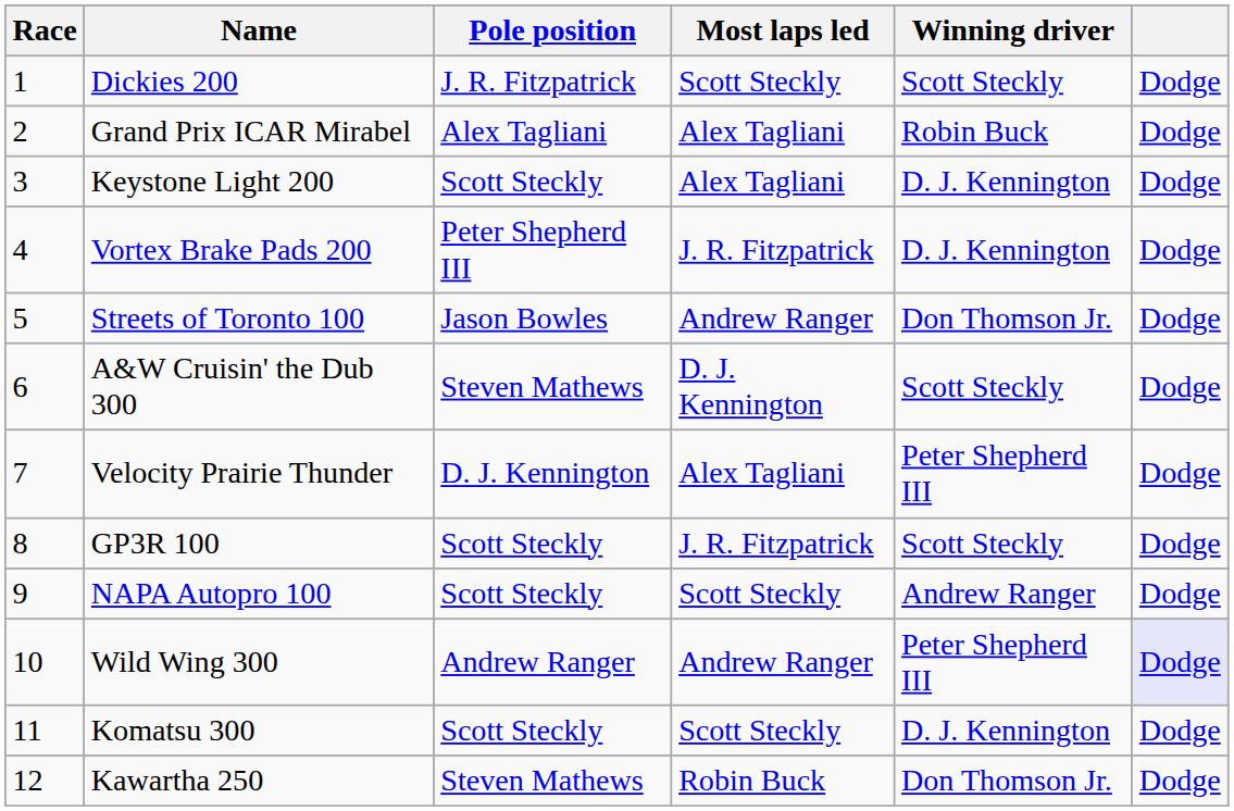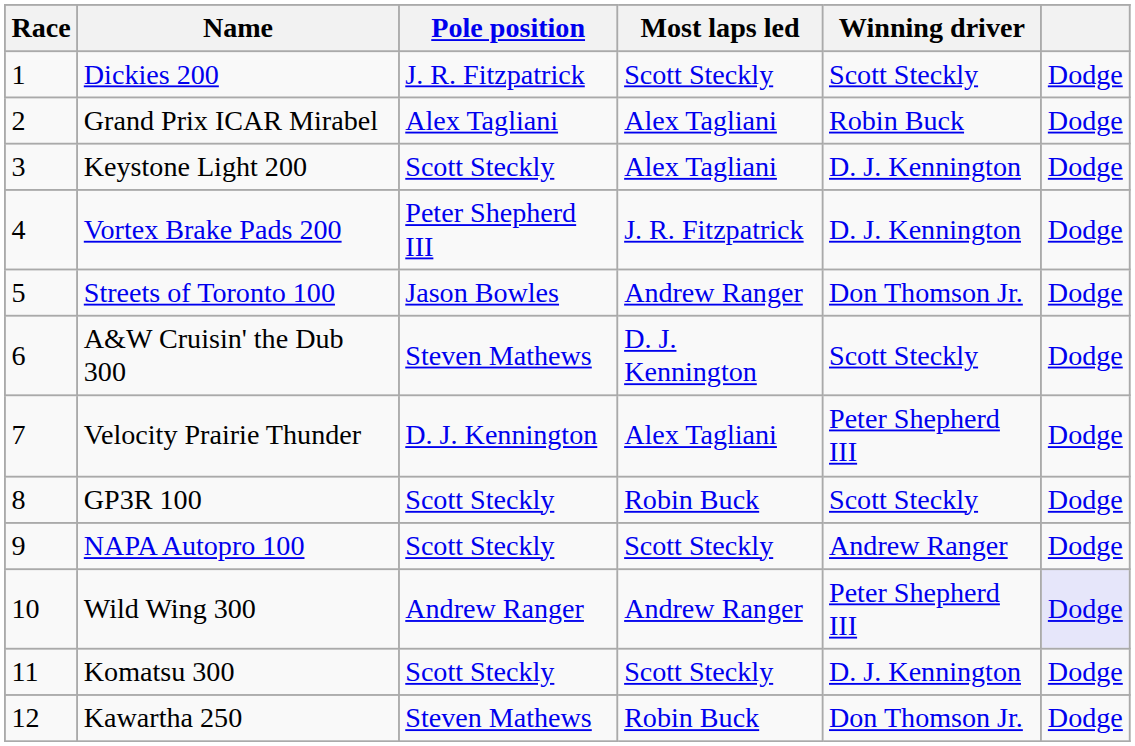GP3R 100 | Most laps led: J. R. Fitzpatrick -> Robin Buck
